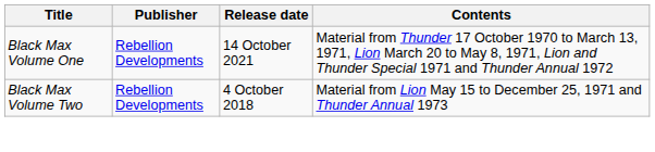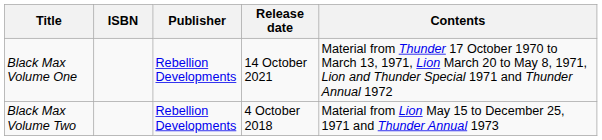+ column: ISBN
